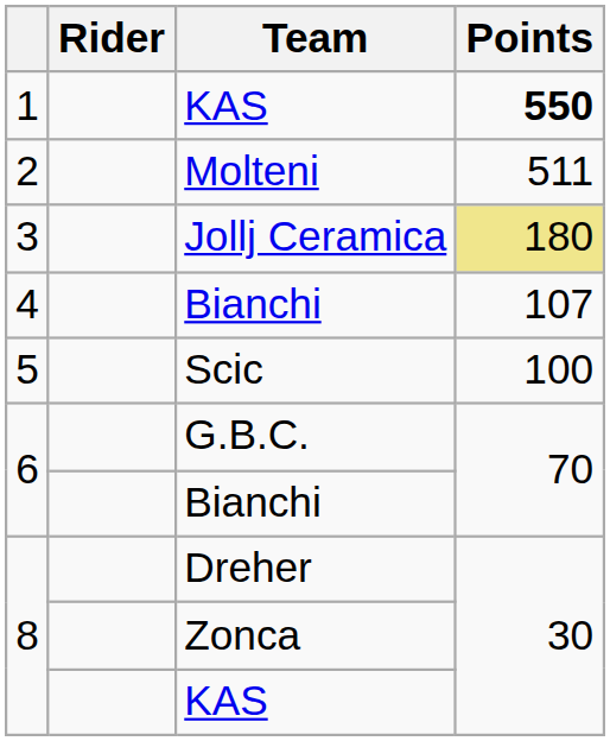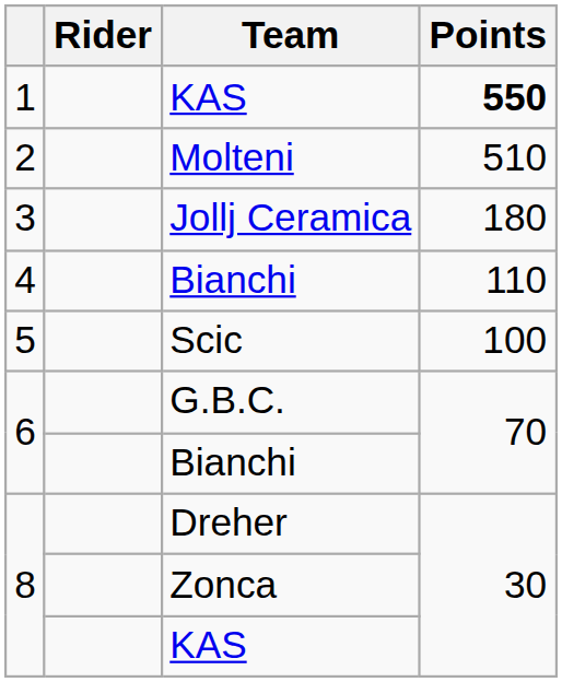Molteni | Points: 511 -> 510
Jollj Ceramica | Points: khaki background -> no background
4 / Bianchi | Points: 107 -> 110
